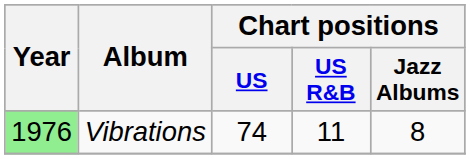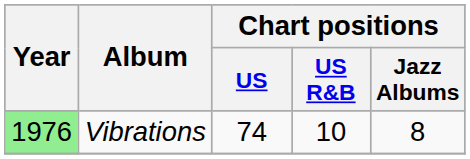Vibrations | Chart positions / US R&B: 11 -> 10
